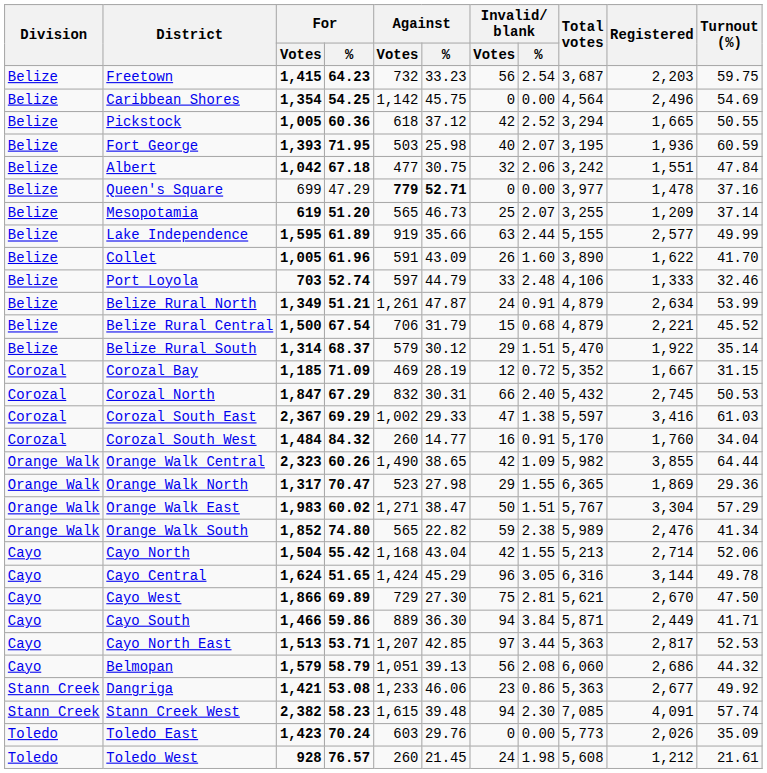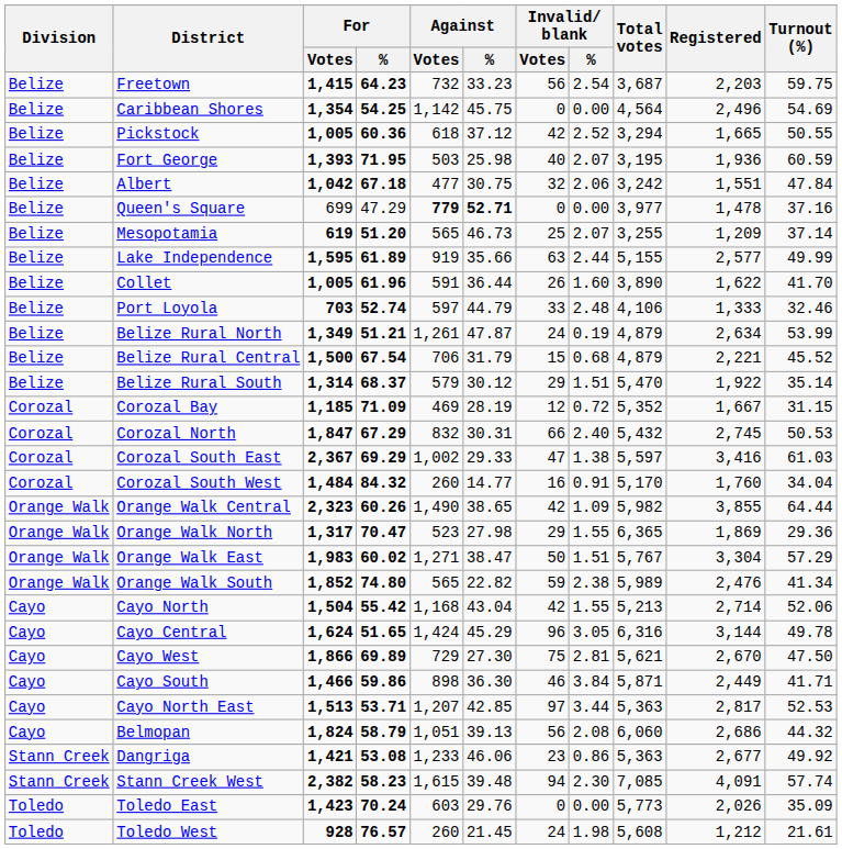Collet | Against / %: 43.09 -> 36.44
Belize Rural North | Invalid/ blank / %: 0.91 -> 0.19
Cayo South | Against / Votes: 889 -> 898
Cayo South | Invalid/ blank / Votes: 94 -> 46
Belmopan | For / Votes: 1,579 -> 1,824
